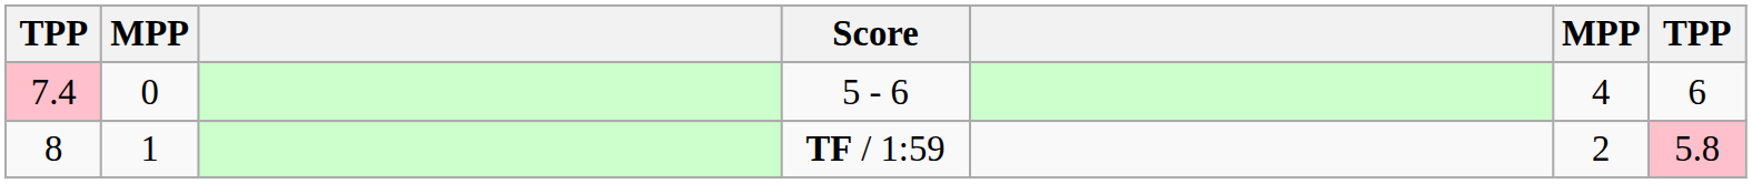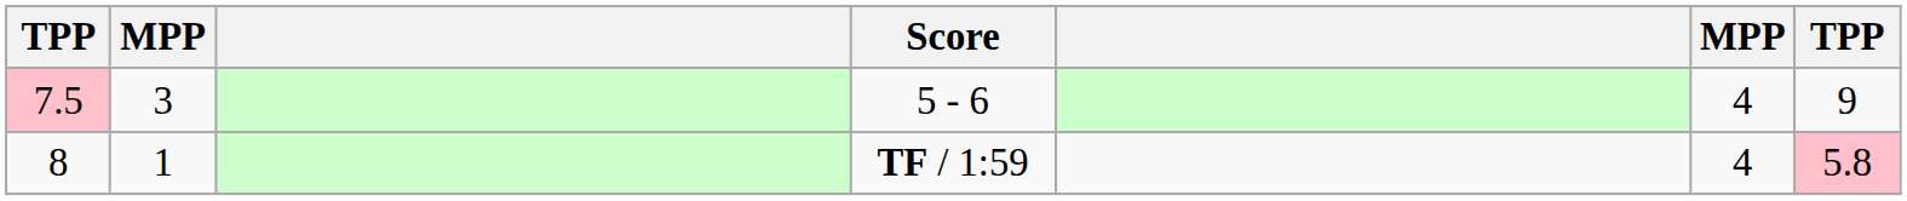5 - 6 | column 1: 7.4 -> 7.5
5 - 6 | column 2: 0 -> 3
5 - 6 | column 7: 6 -> 9
TF / 1:59 | column 6: 2 -> 4
